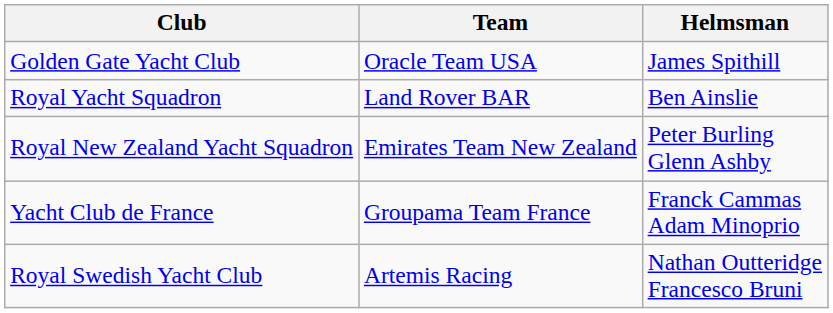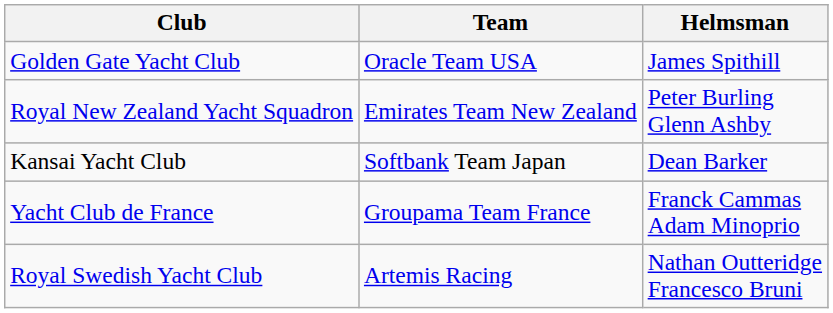- row: Royal Yacht Squadron | Land Rover BAR | Ben Ainslie
+ row: Kansai Yacht Club | Softbank Team Japan | Dean Barker
